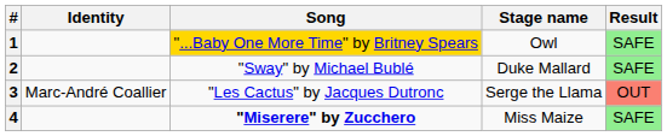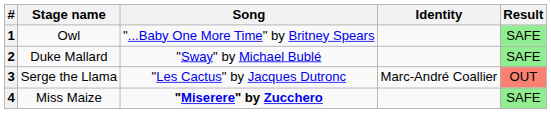columns swapped: Stage name <-> Identity
1 | Song: gold background -> no background
